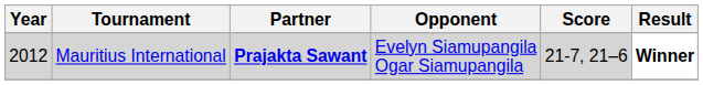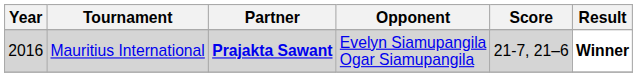Mauritius International | Year: 2012 -> 2016
